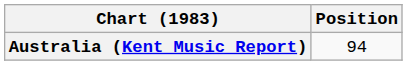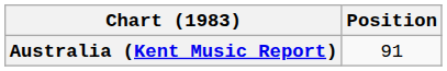Australia (Kent Music Report) | Position: 94 -> 91
